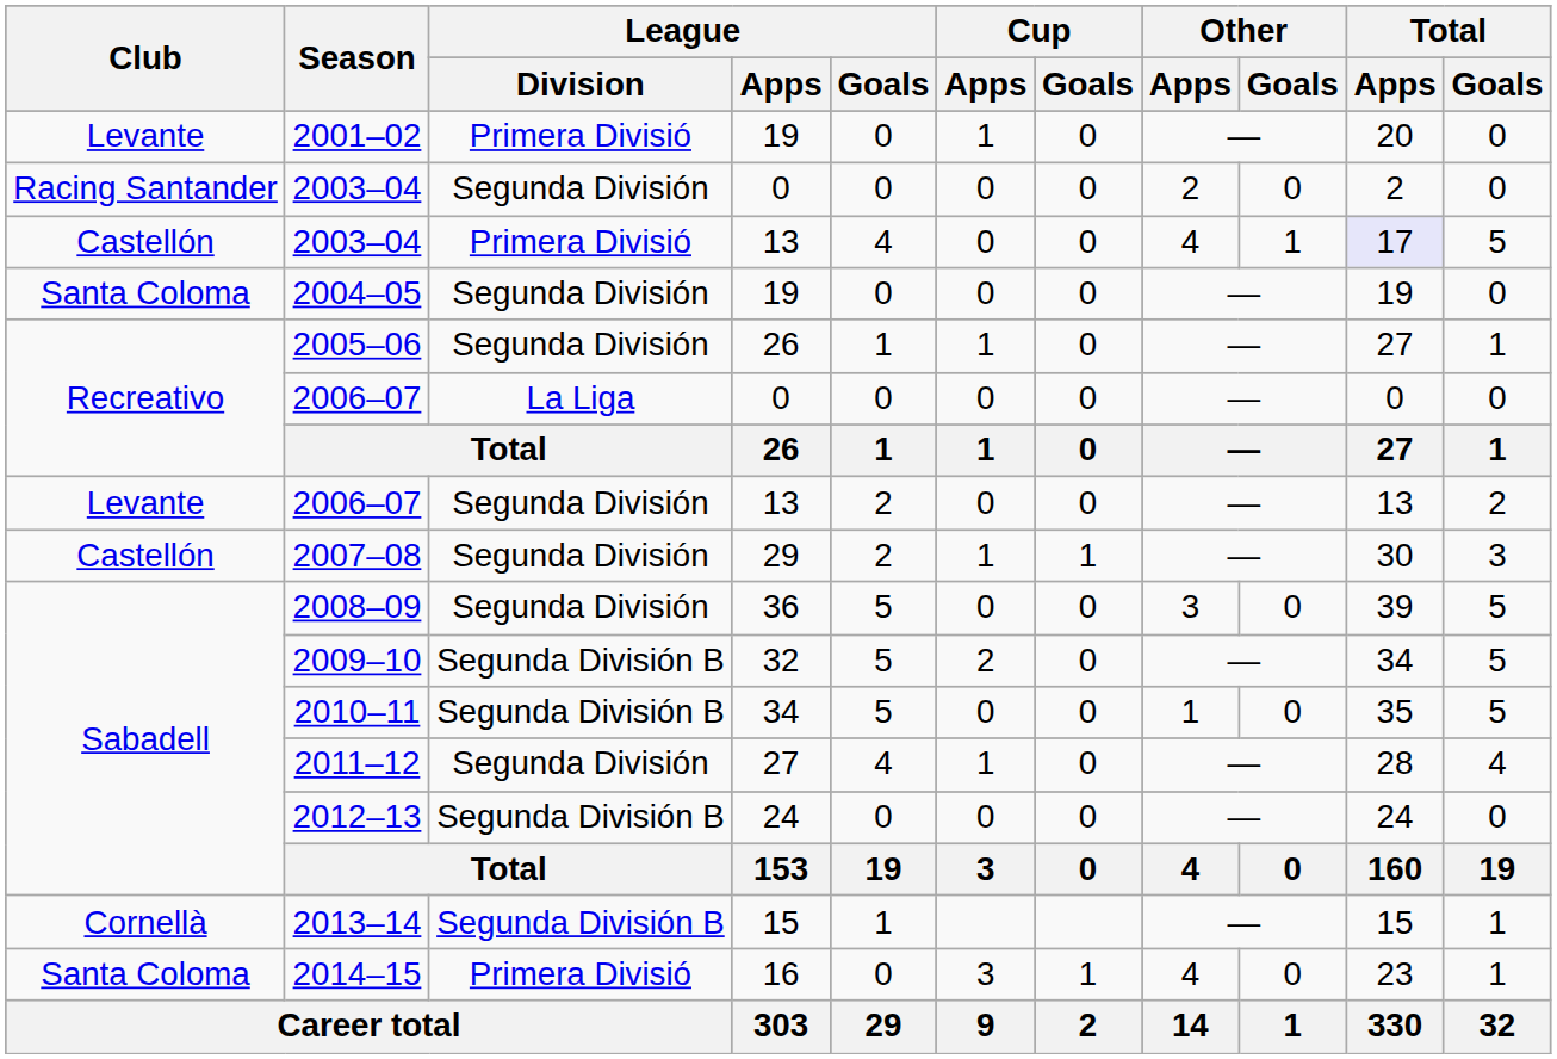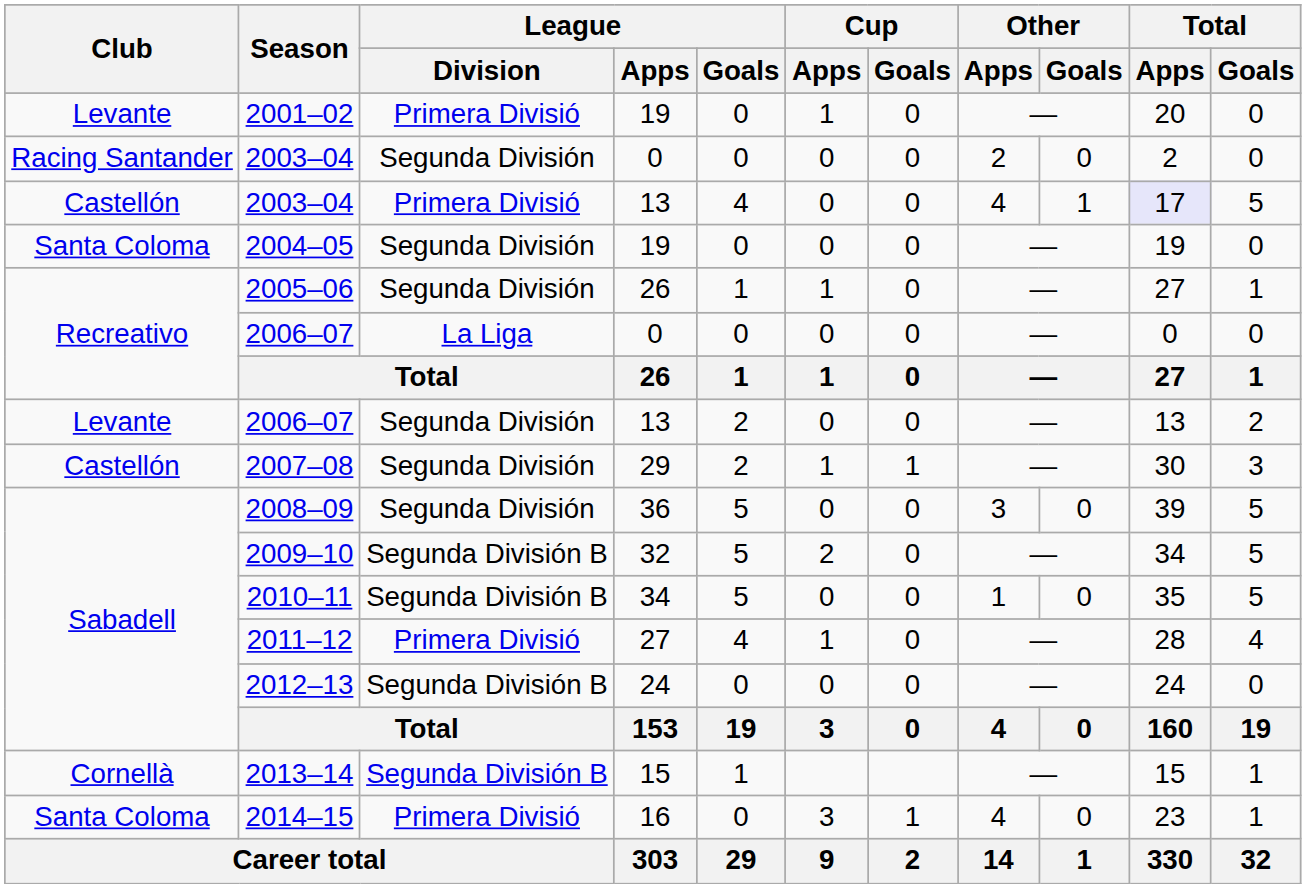2011–12 | League / Division: Segunda División -> Primera Divisió
